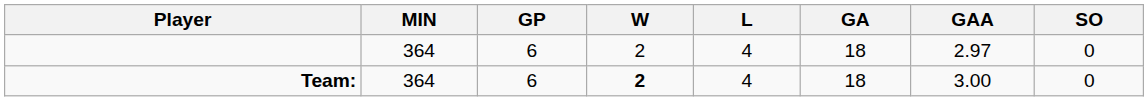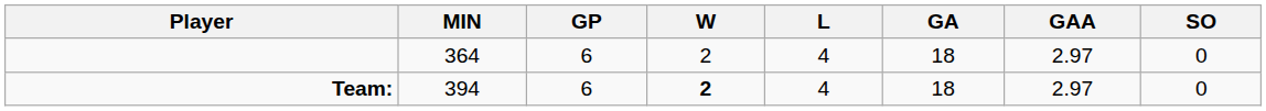Team: | MIN: 364 -> 394
Team: | GAA: 3.00 -> 2.97
